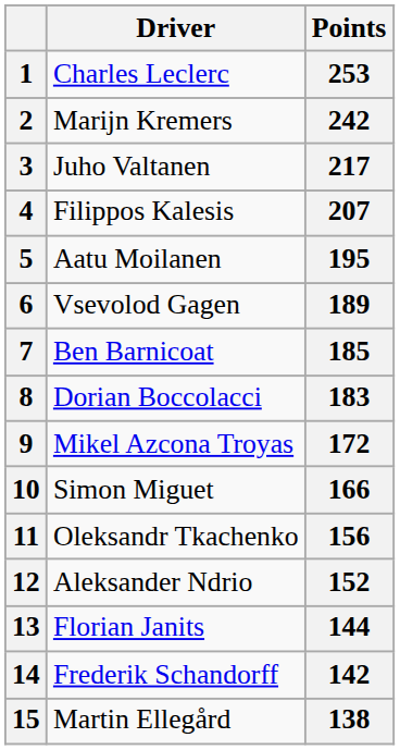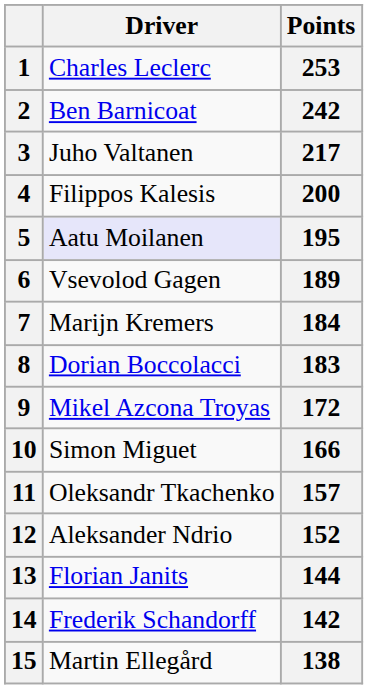2 | Driver: Marijn Kremers -> Ben Barnicoat
4 | Points: 207 -> 200
5 | Driver: no background -> lavender background
7 | Driver: Ben Barnicoat -> Marijn Kremers
7 | Points: 185 -> 184
11 | Points: 156 -> 157
